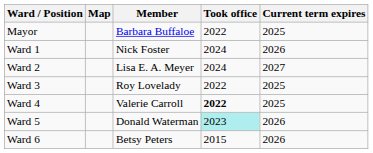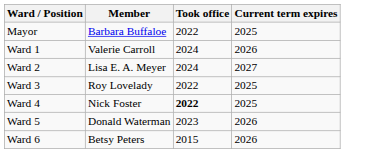- column: Map
Ward 1 | Member: Nick Foster -> Valerie Carroll
Ward 4 | Member: Valerie Carroll -> Nick Foster
Ward 5 | Took office: paleturquoise background -> no background
